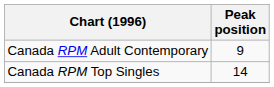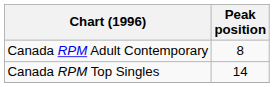Canada RPM Adult Contemporary | Peak position: 9 -> 8
